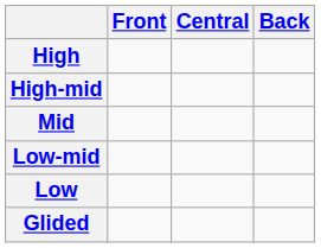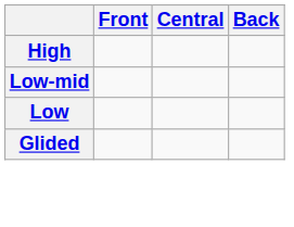- row: High-mid
- row: Mid
